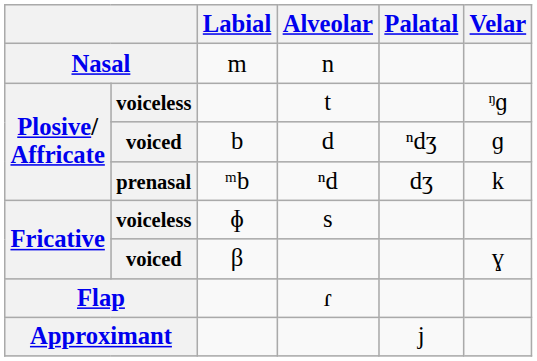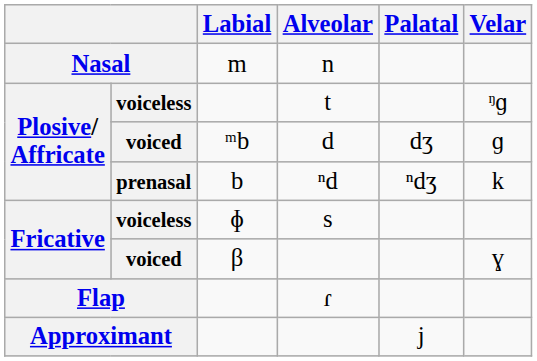d | Labial: b -> ᵐb
d | Palatal: ⁿdʒ -> dʒ
ⁿd | Labial: ᵐb -> b
ⁿd | Palatal: dʒ -> ⁿdʒ
